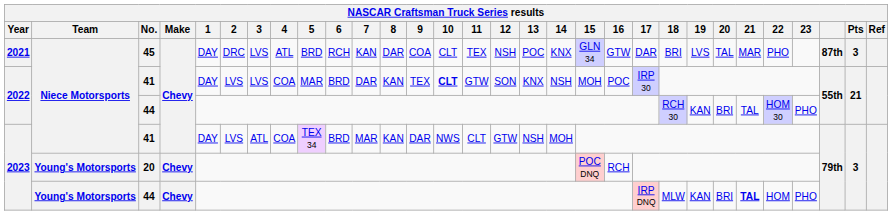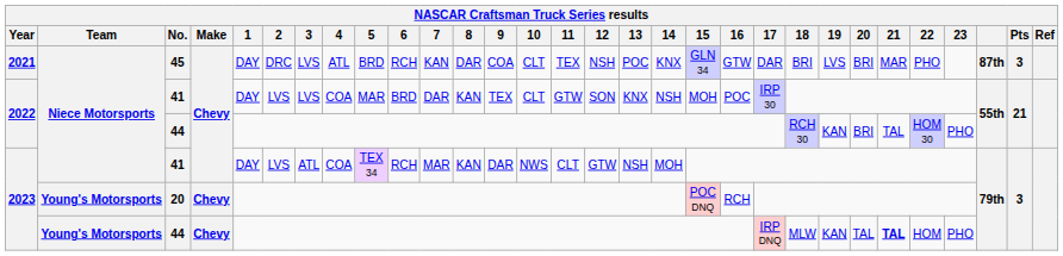45 | 20: TAL -> BRI
2022 / 41 | 10: bold -> normal
2023 / 41 | 6: BRD -> RCH
2023 / 44 | 20: BRI -> TAL
